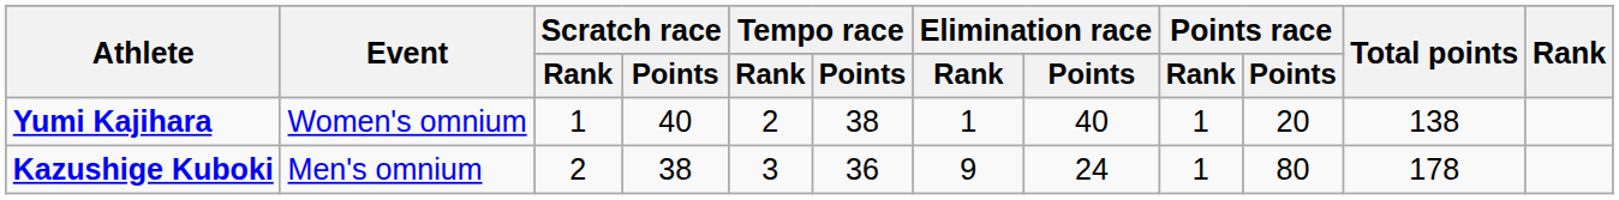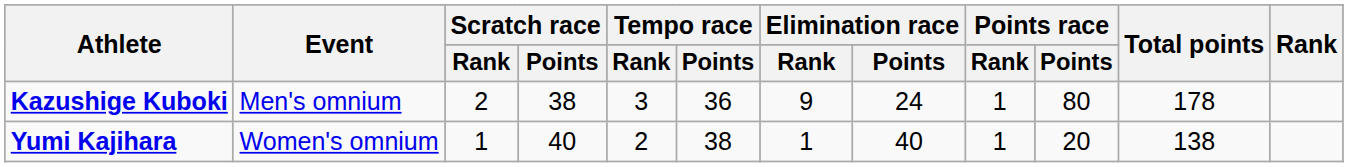rows swapped: Kazushige Kuboki <-> Yumi Kajihara
